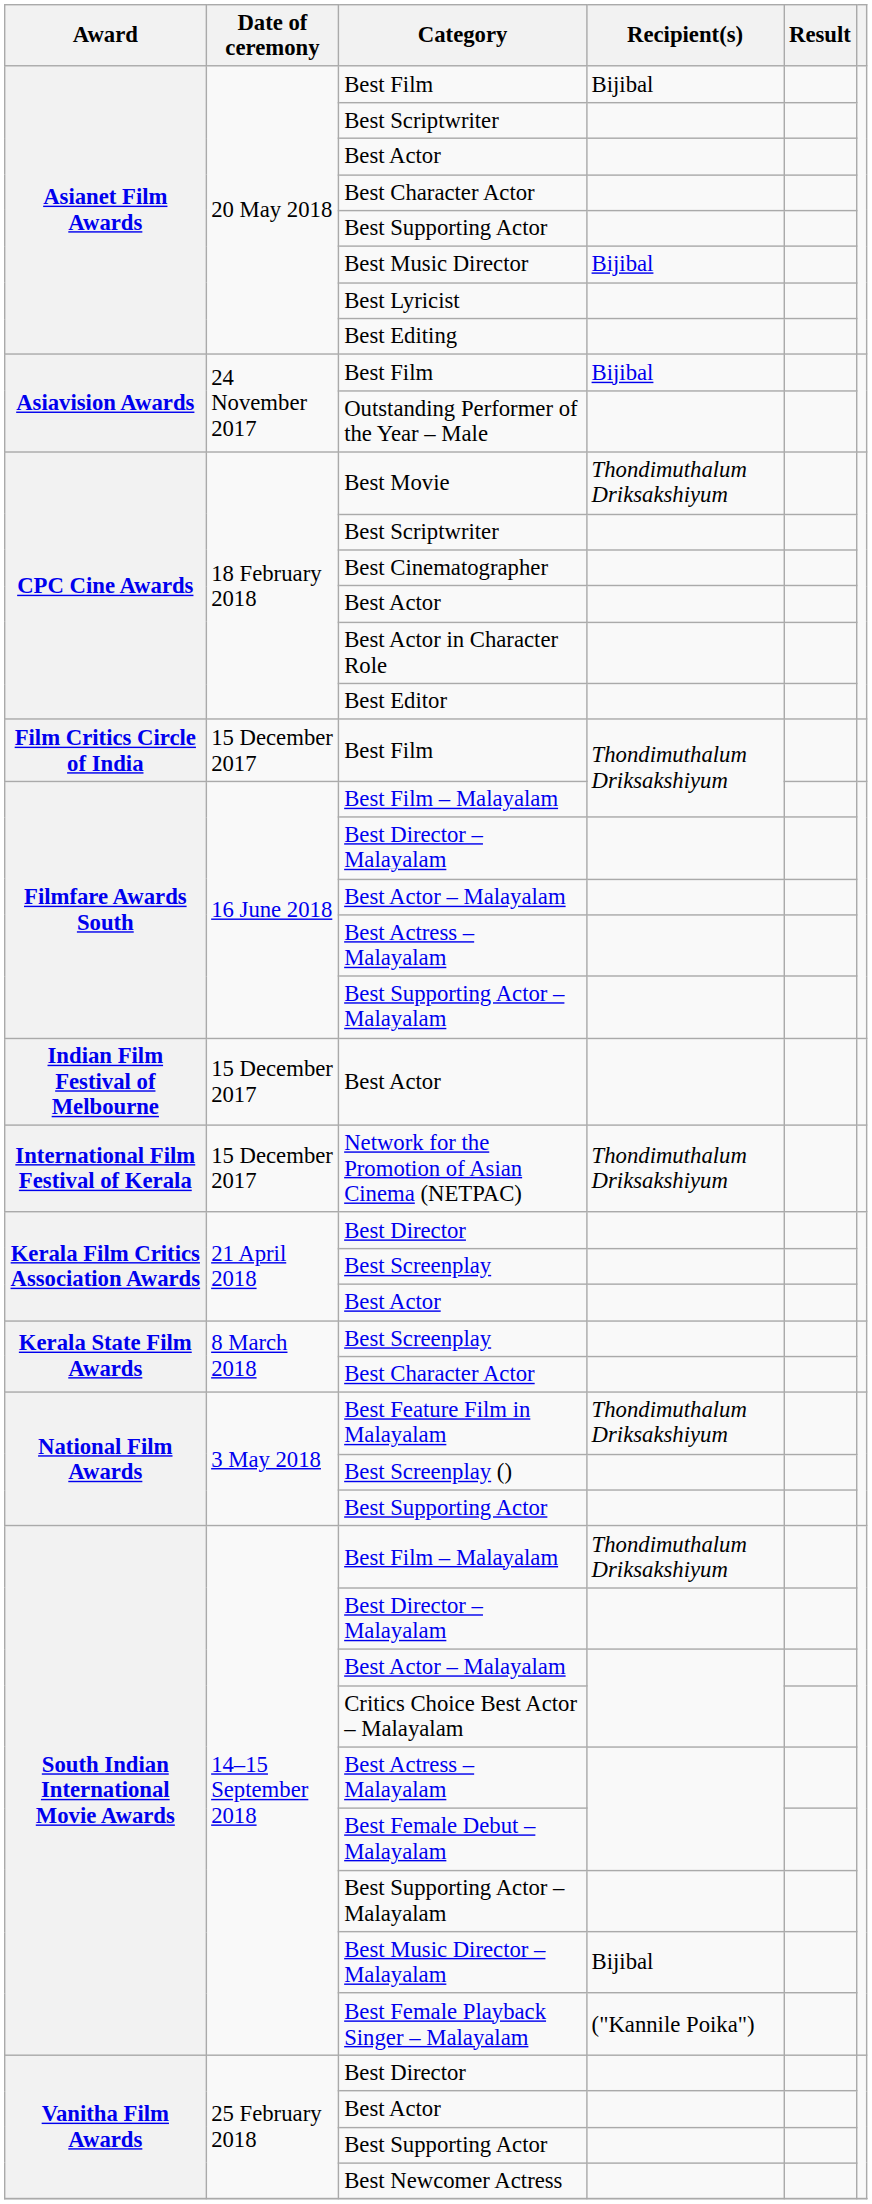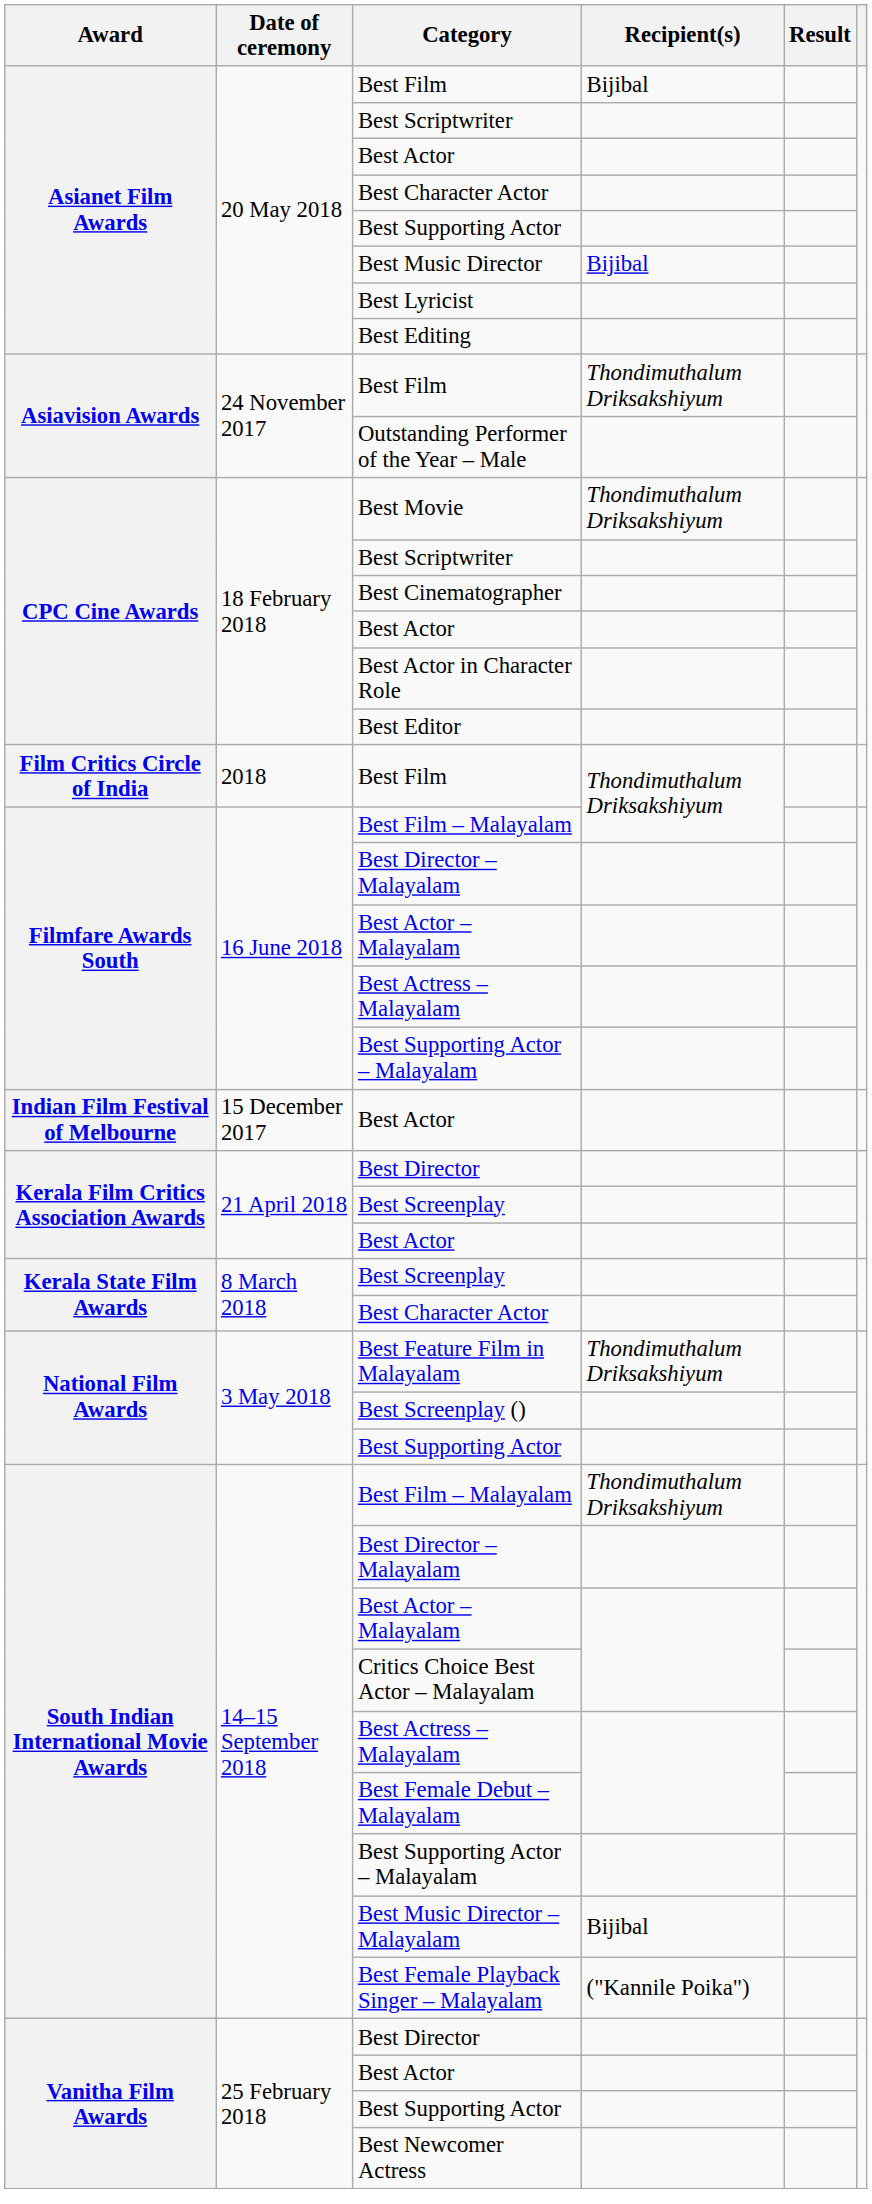Asiavision Awards / Best Film | Recipient(s): Bijibal -> Thondimuthalum Driksakshiyum
Film Critics Circle of India / Best Film | Date of ceremony: 15 December 2017 -> 2018
- row: International Film Festival of Kerala | 15 December 2017 | Network for the Promotion of Asian Cinema (NETPAC) | Thondimuthalum Driksakshiyum
